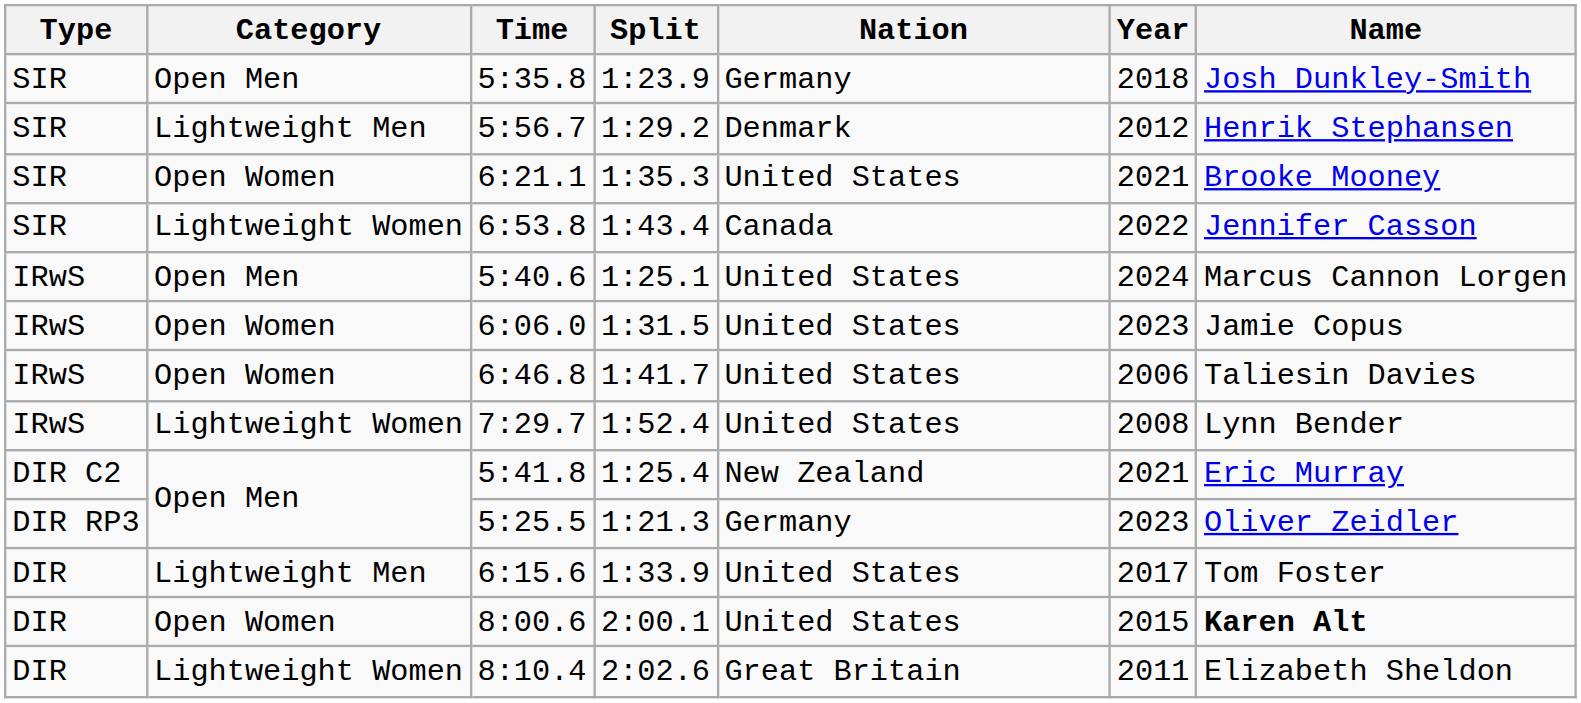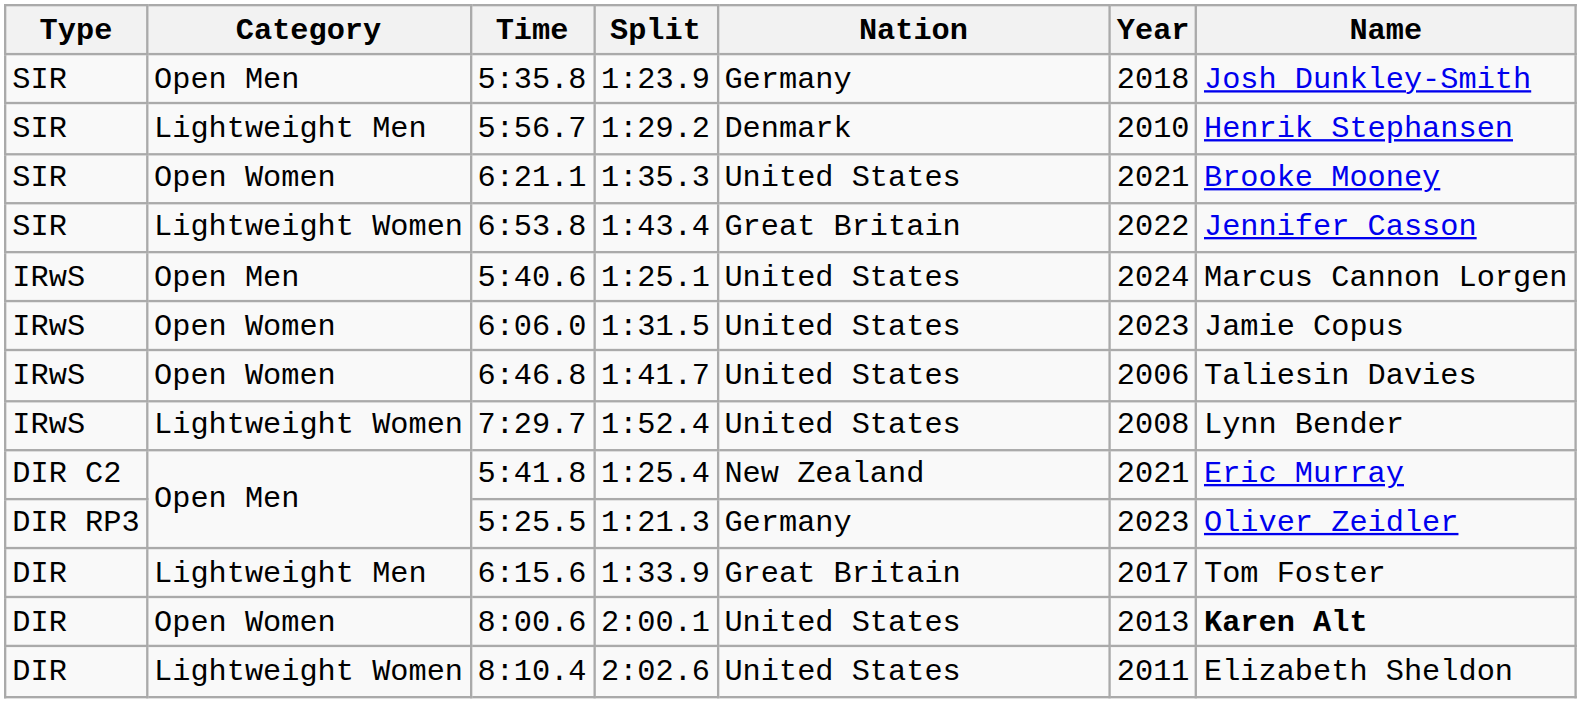5:56.7 | Year: 2012 -> 2010
6:53.8 | Nation: Canada -> Great Britain
6:15.6 | Nation: United States -> Great Britain
8:00.6 | Year: 2015 -> 2013
8:10.4 | Nation: Great Britain -> United States
